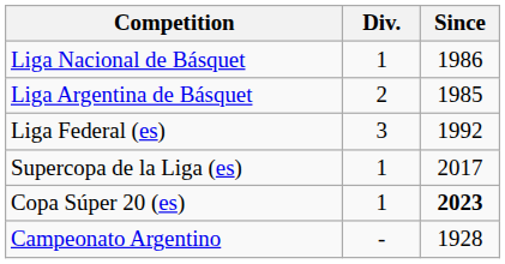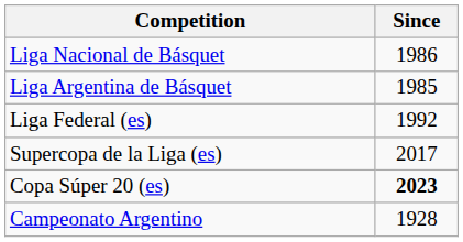- column: Div. | 1 | 2 | 3 | 1 | 1 | -
